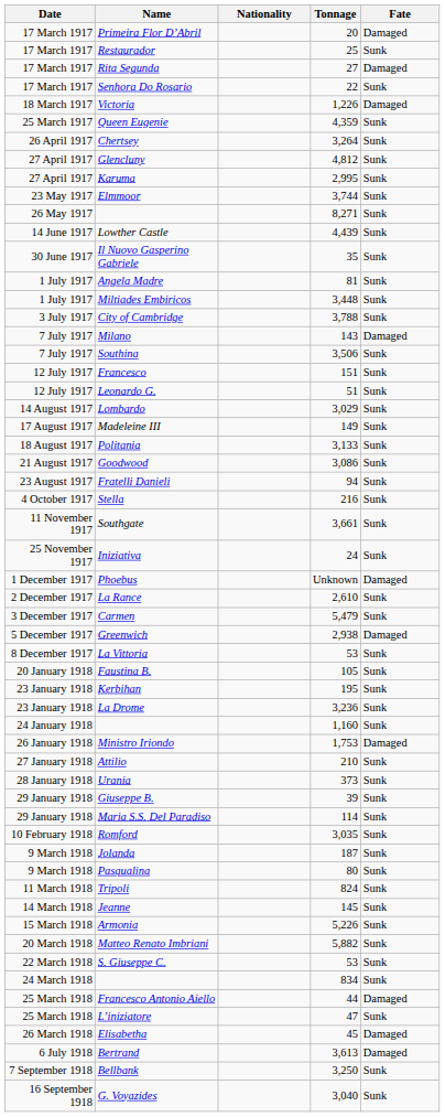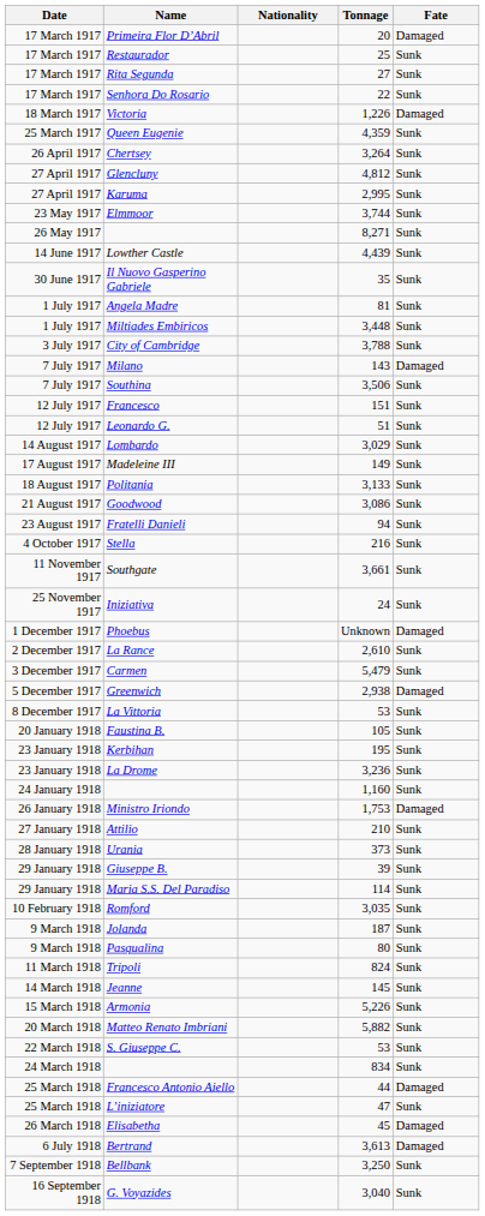Rita Segunda | Fate: Damaged -> Sunk
